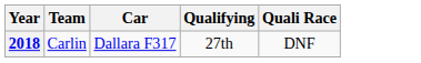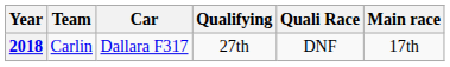+ column: Main race | 17th
